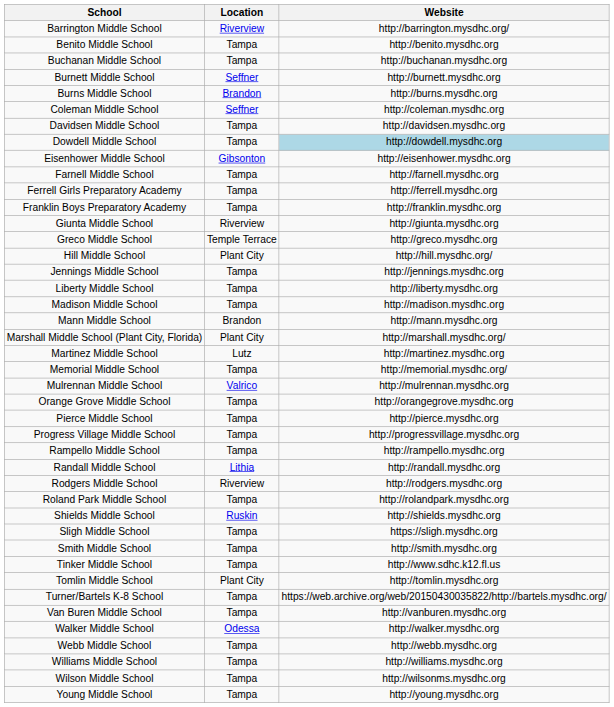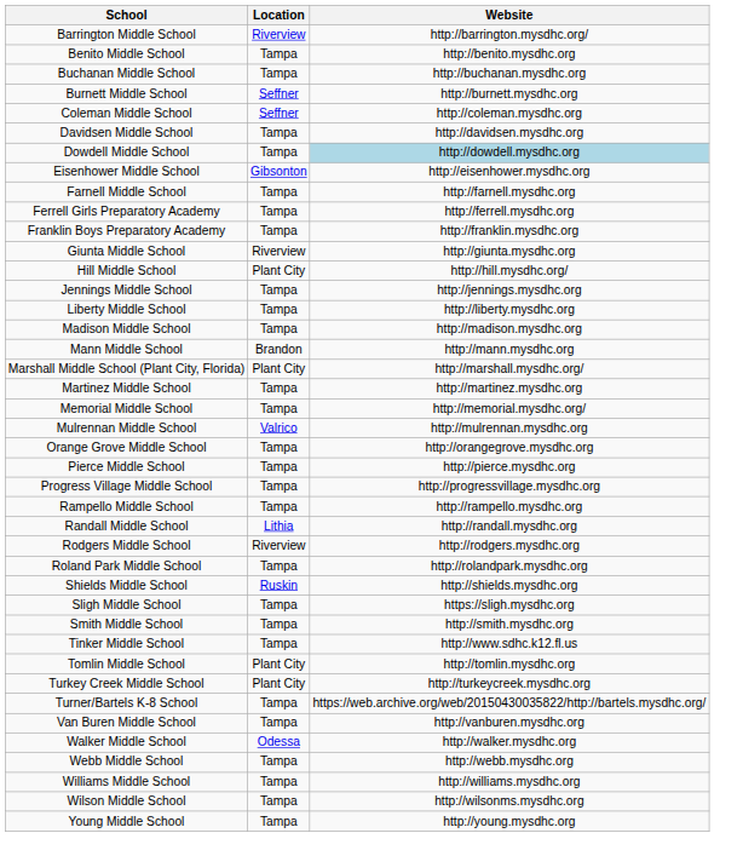- row: Burns Middle School | Brandon | http://burns.mysdhc.org
- row: Greco Middle School | Temple Terrace | http://greco.mysdhc.org
Martinez Middle School | Location: Lutz -> Tampa
+ row: Turkey Creek Middle School | Plant City | http://turkeycreek.mysdhc.org
